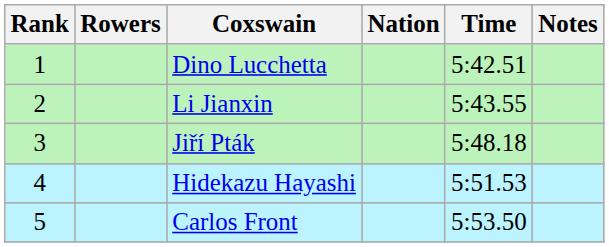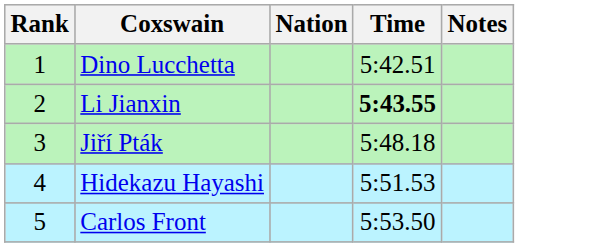- column: Rowers
Li Jianxin | Time: normal -> bold
